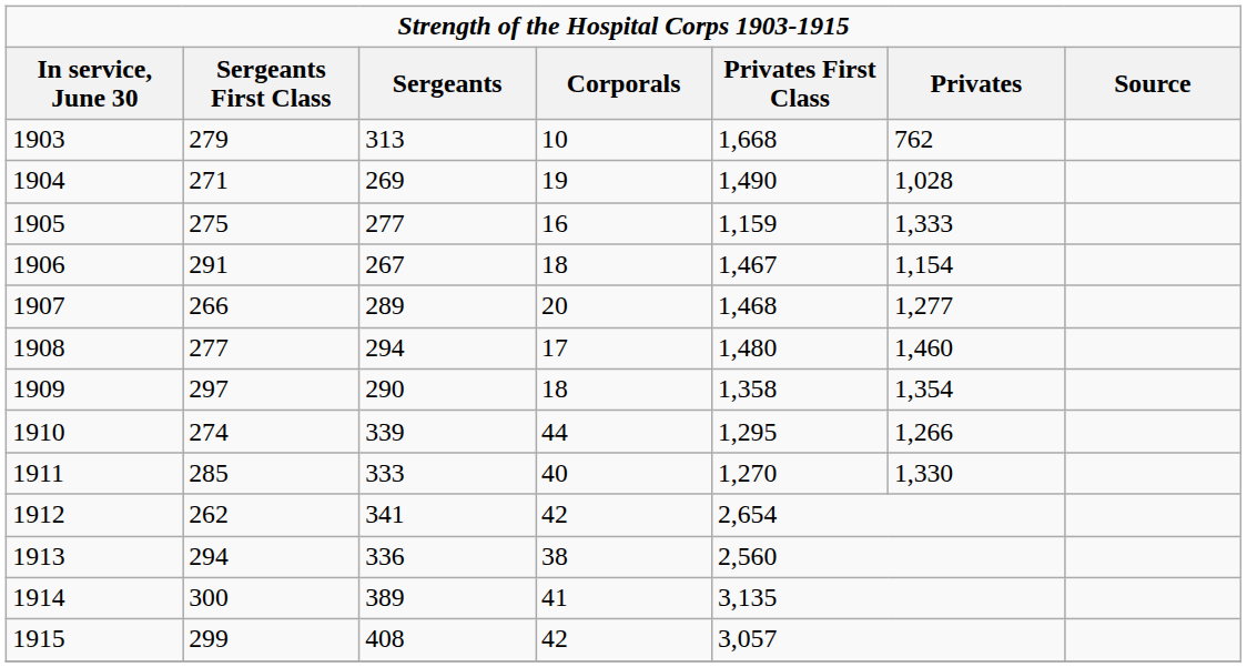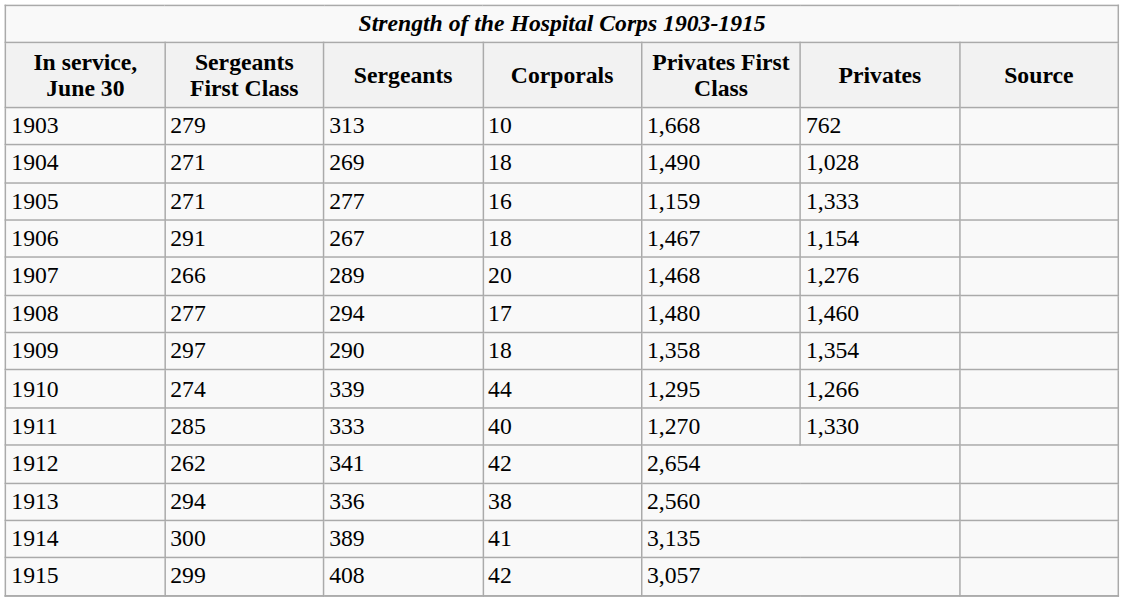1904 | Corporals: 19 -> 18
1905 | Sergeants First Class: 275 -> 271
1907 | Privates: 1,277 -> 1,276
